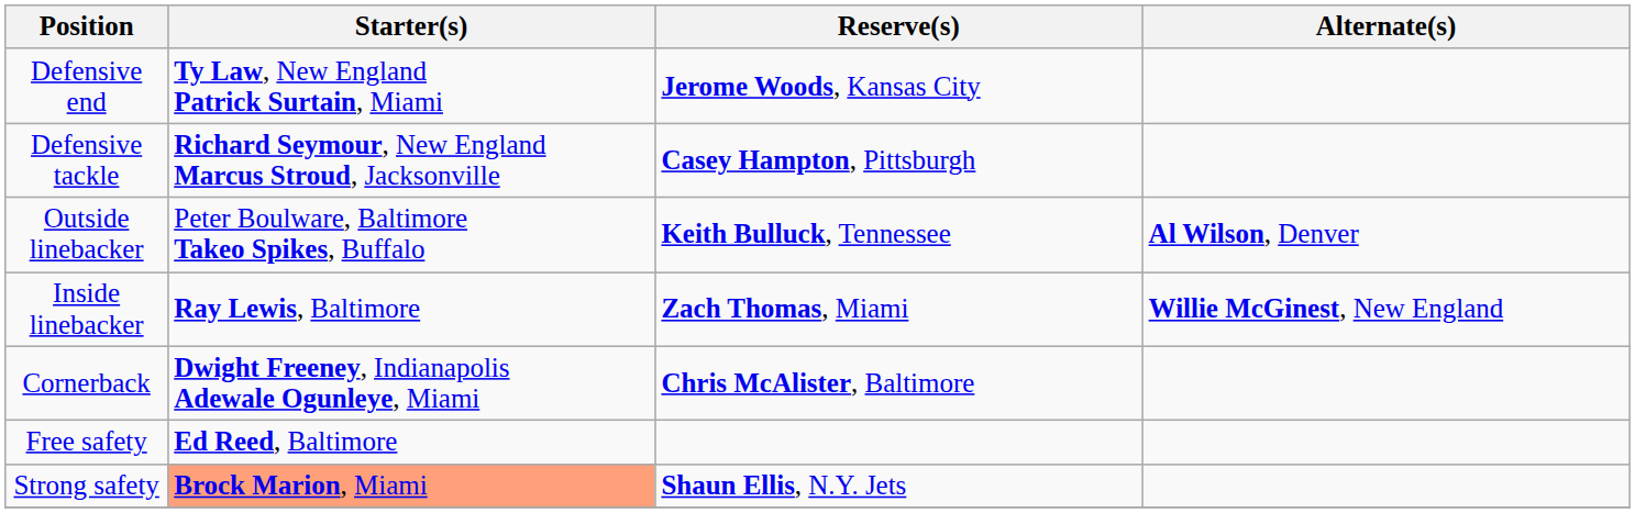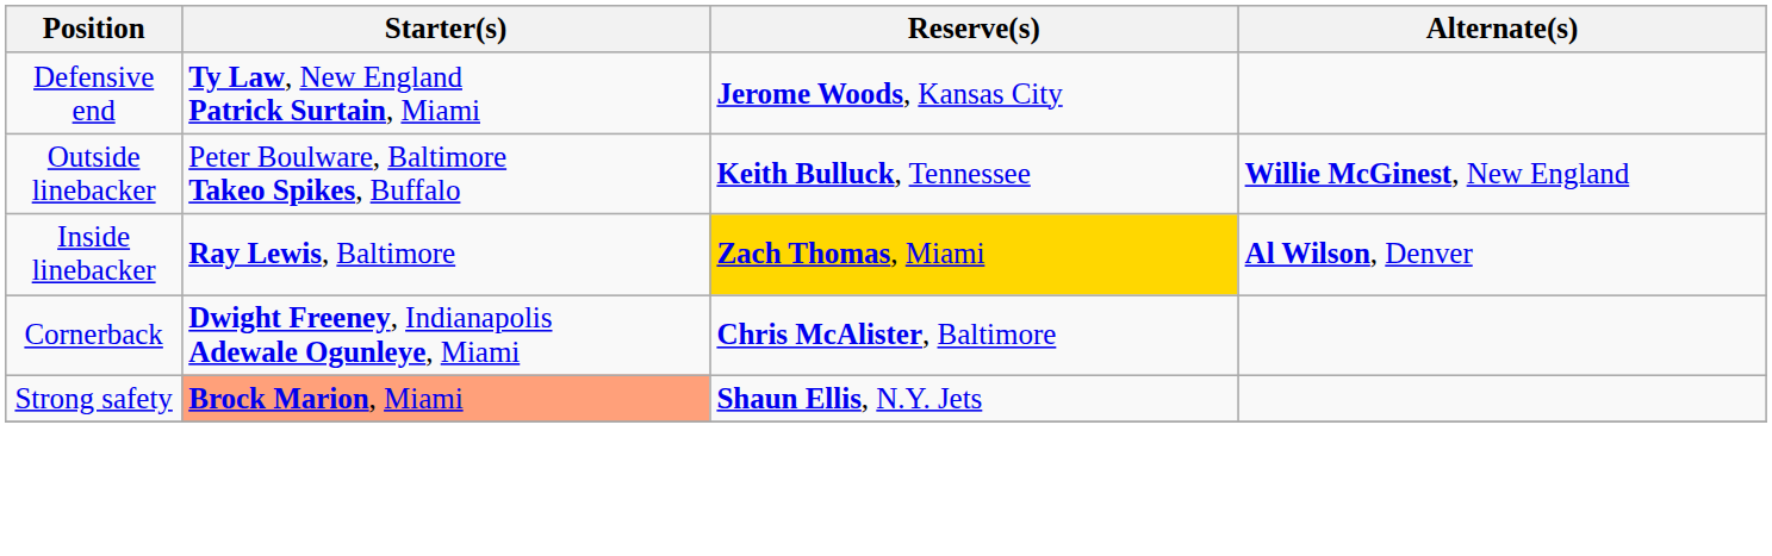- row: Defensive tackle | Richard Seymour, New England Marcus Stroud, Jacksonville | Casey Hampton, Pittsburgh
Outside linebacker | Alternate(s): Al Wilson, Denver -> Willie McGinest, New England
Inside linebacker | Reserve(s): no background -> gold background
Inside linebacker | Alternate(s): Willie McGinest, New England -> Al Wilson, Denver
- row: Free safety | Ed Reed, Baltimore
